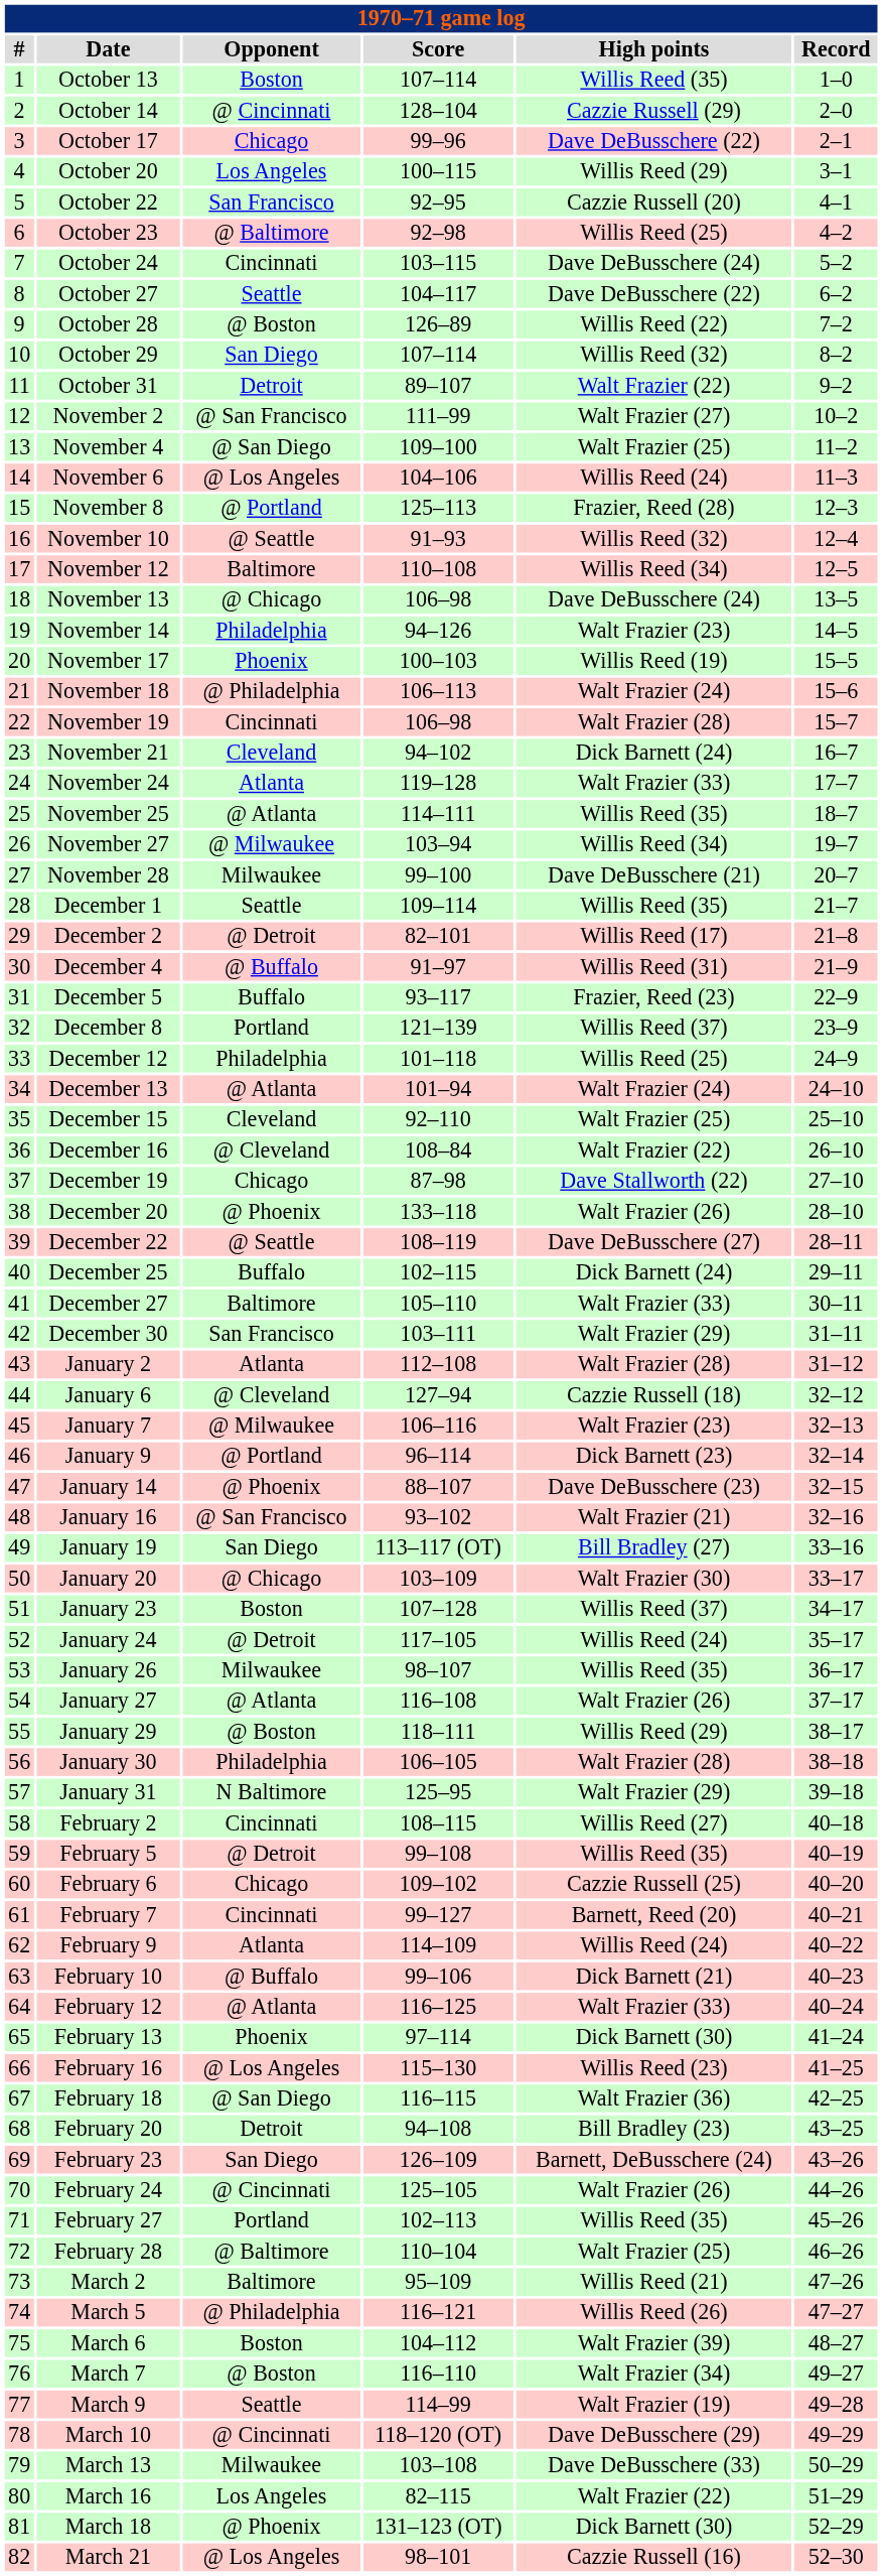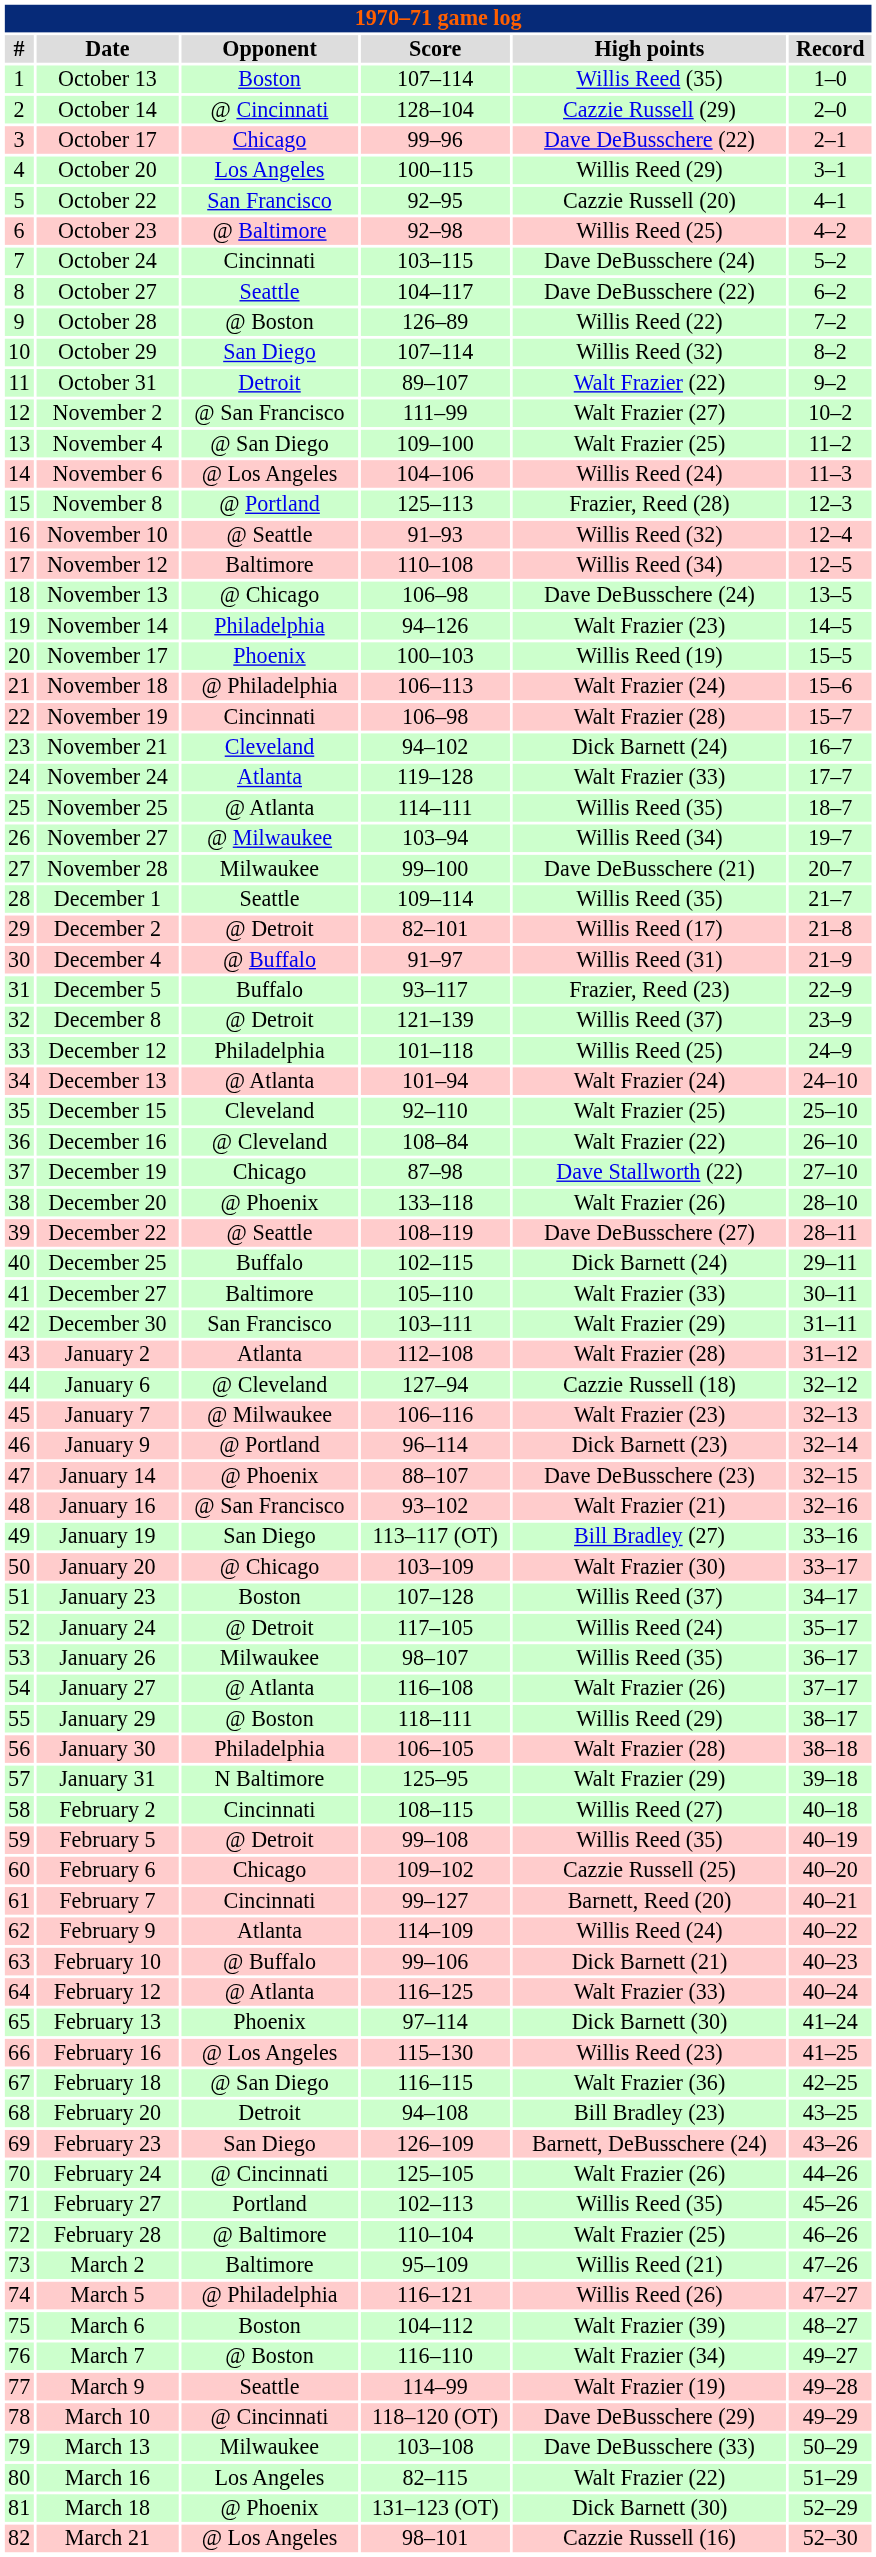December 8 | Opponent: Portland -> @ Detroit
